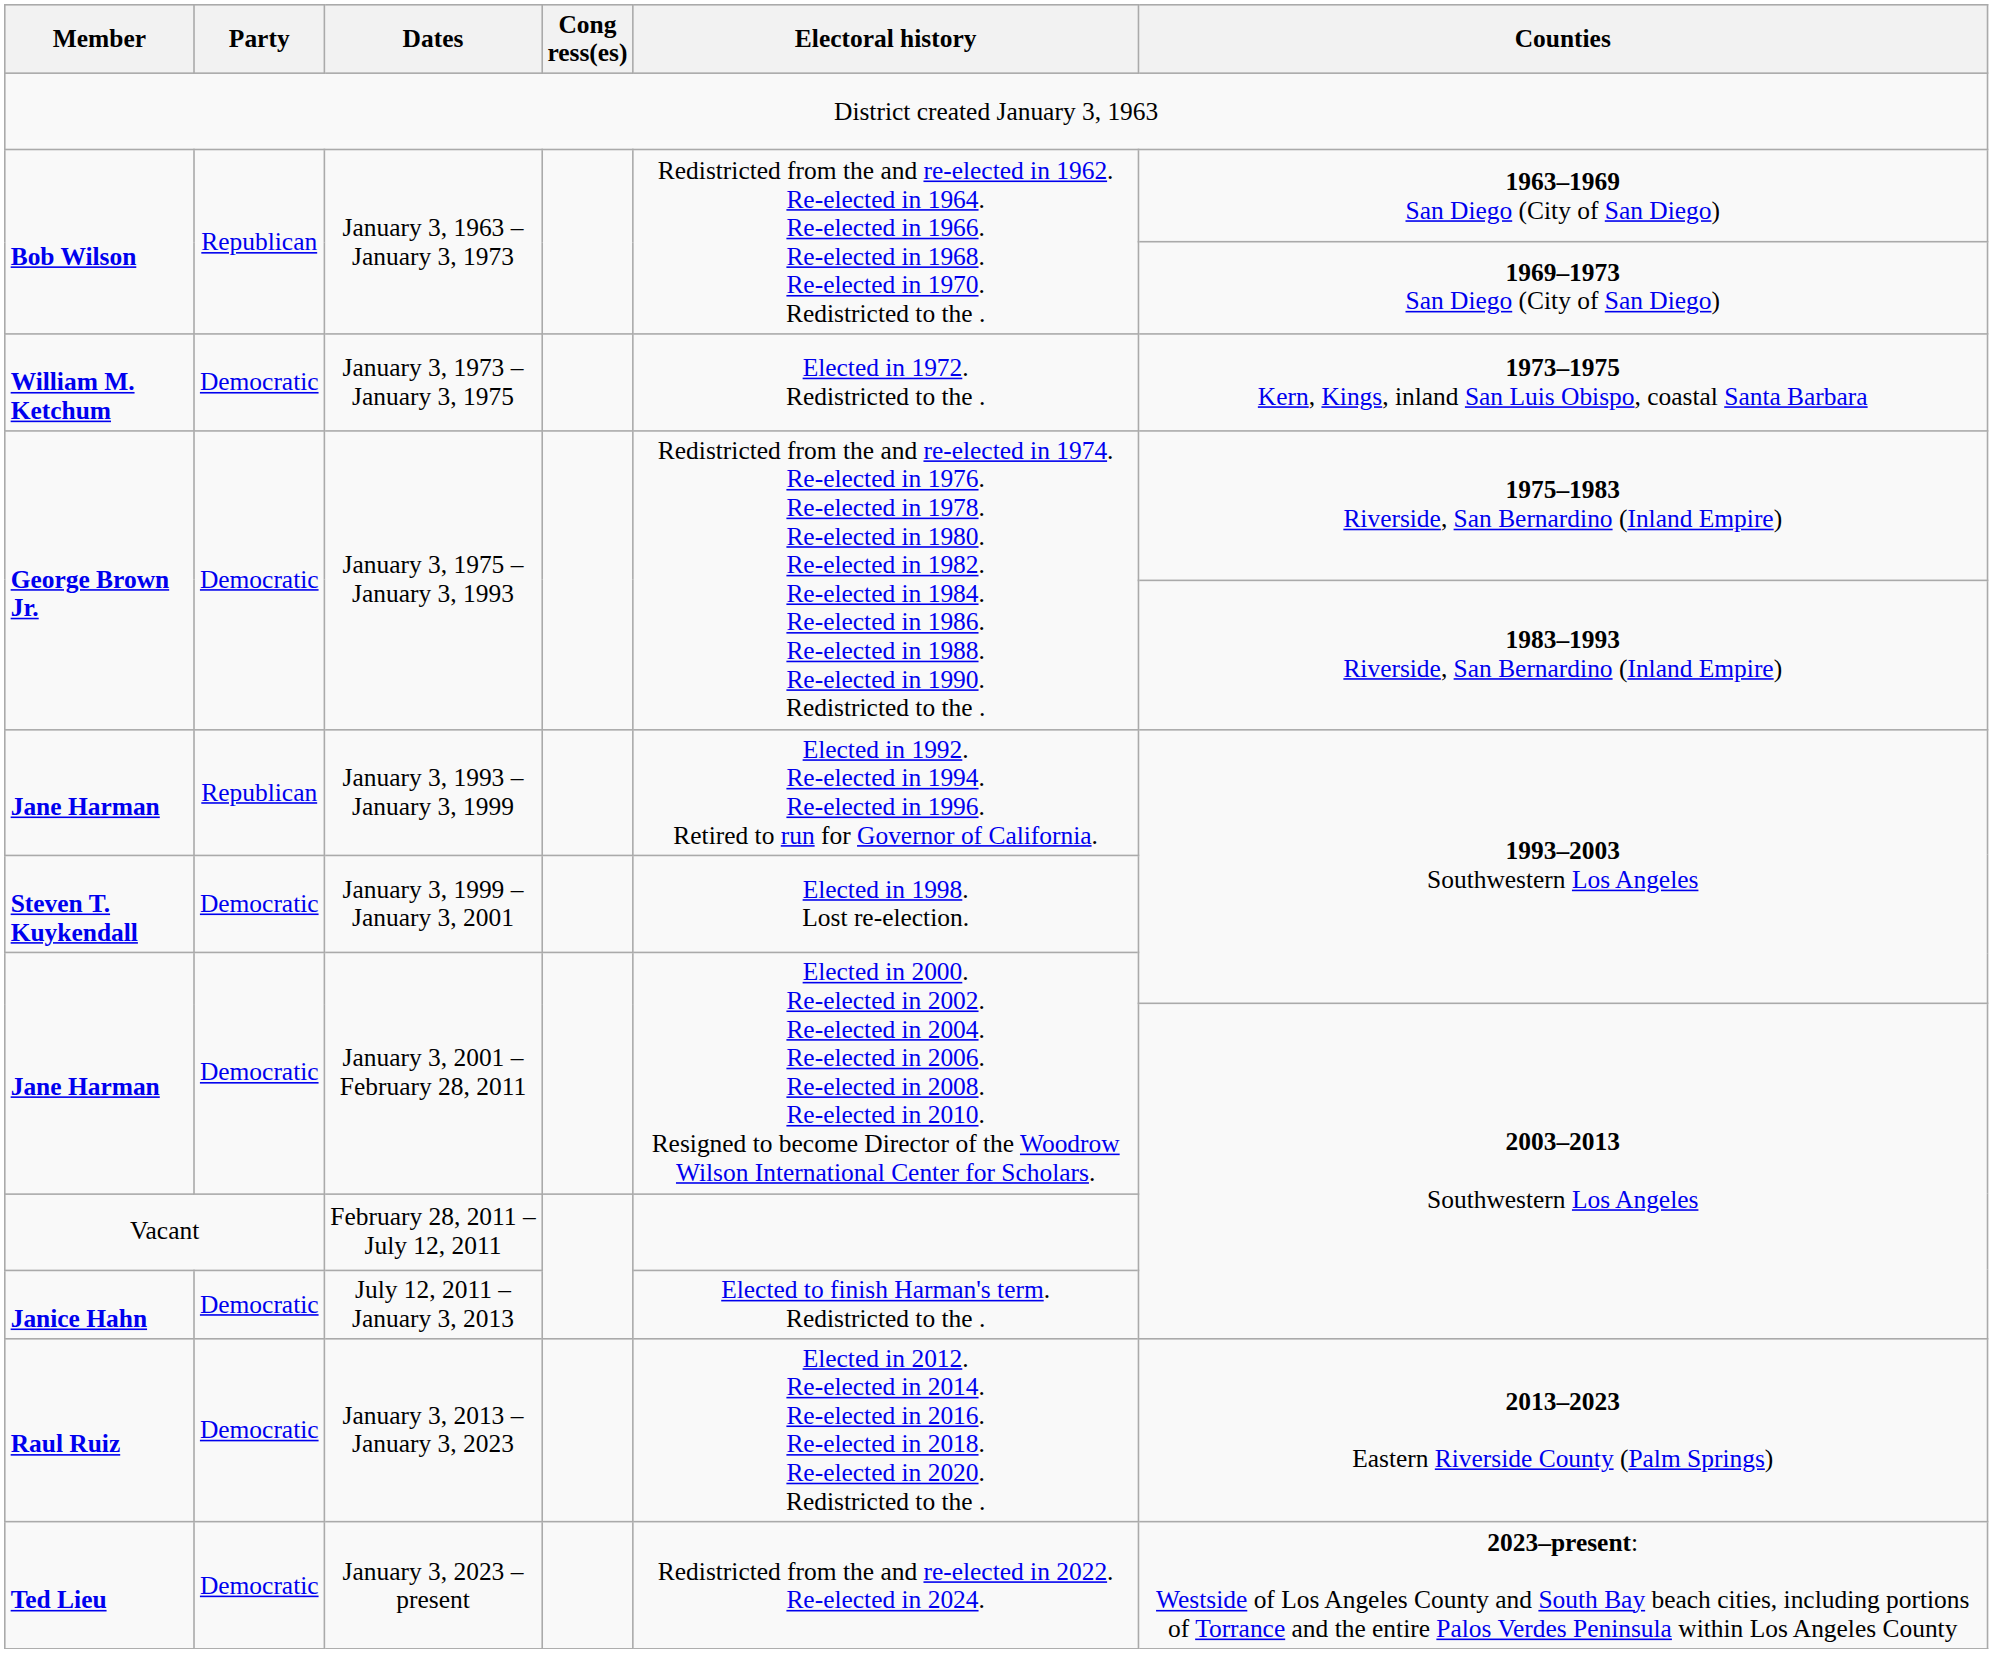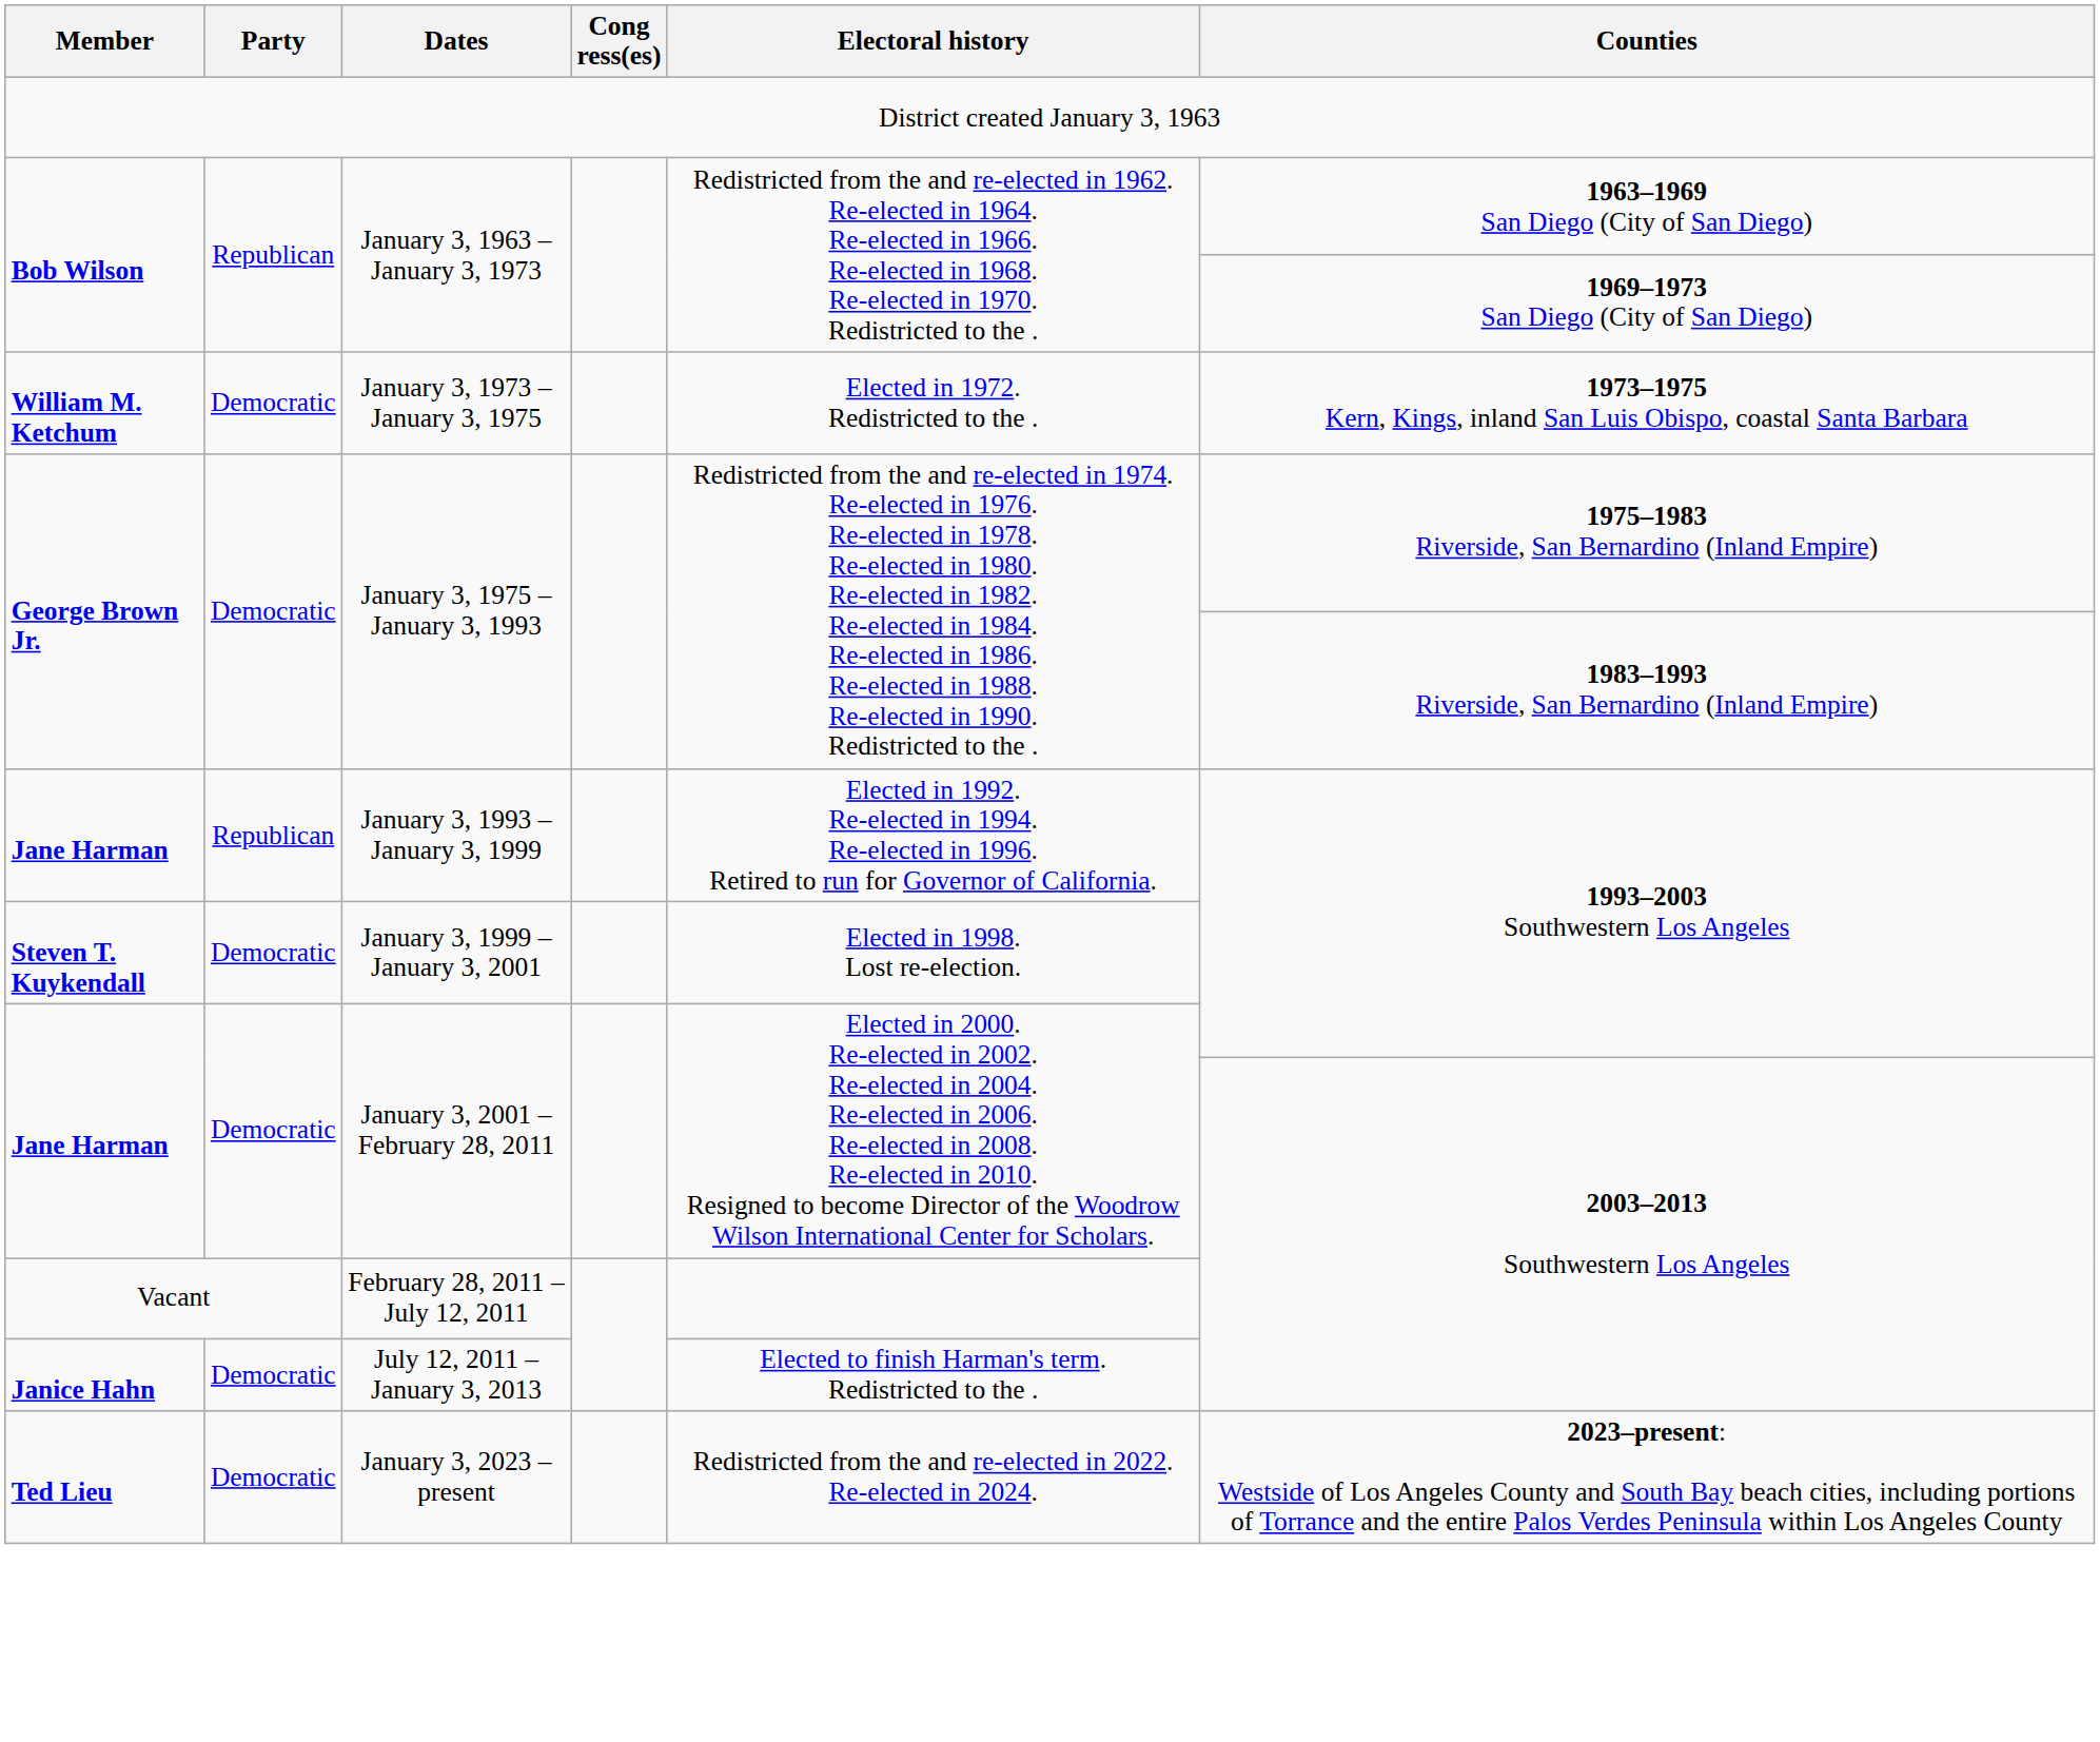- row: Raul Ruiz | Democratic | January 3, 2013 – January 3, 2023 | Elected in 2012. Re-elected in 2014. Re-elected in 2016. Re-elected in 2018. Re-elected in 2020. Redistricted to the . | 2013–2023 Eastern Riverside County (Palm Springs)
